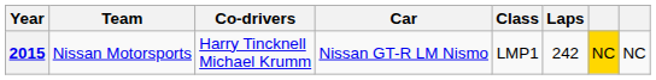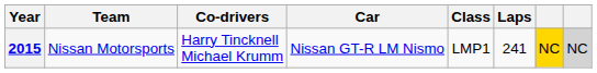2015 | Laps: 242 -> 241
2015 | column 8: no background -> lightgrey background
